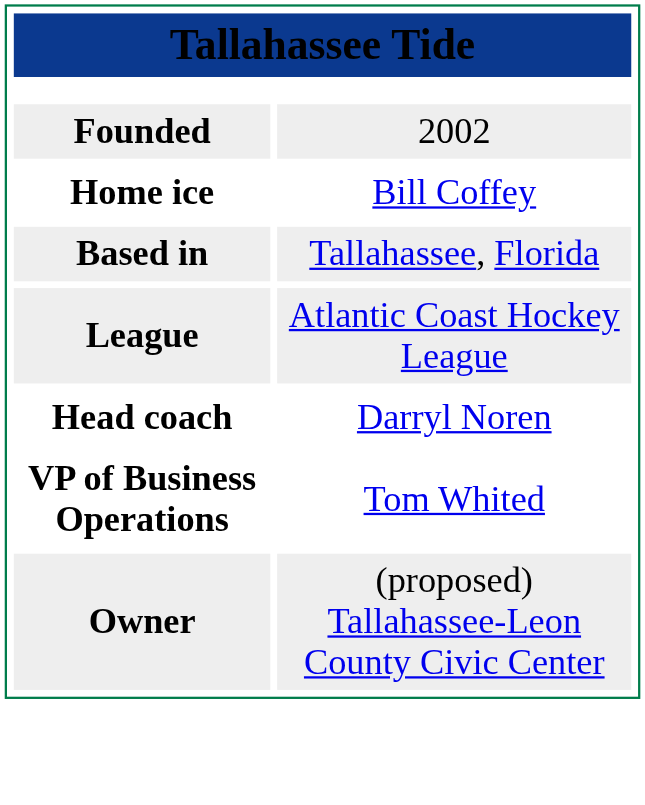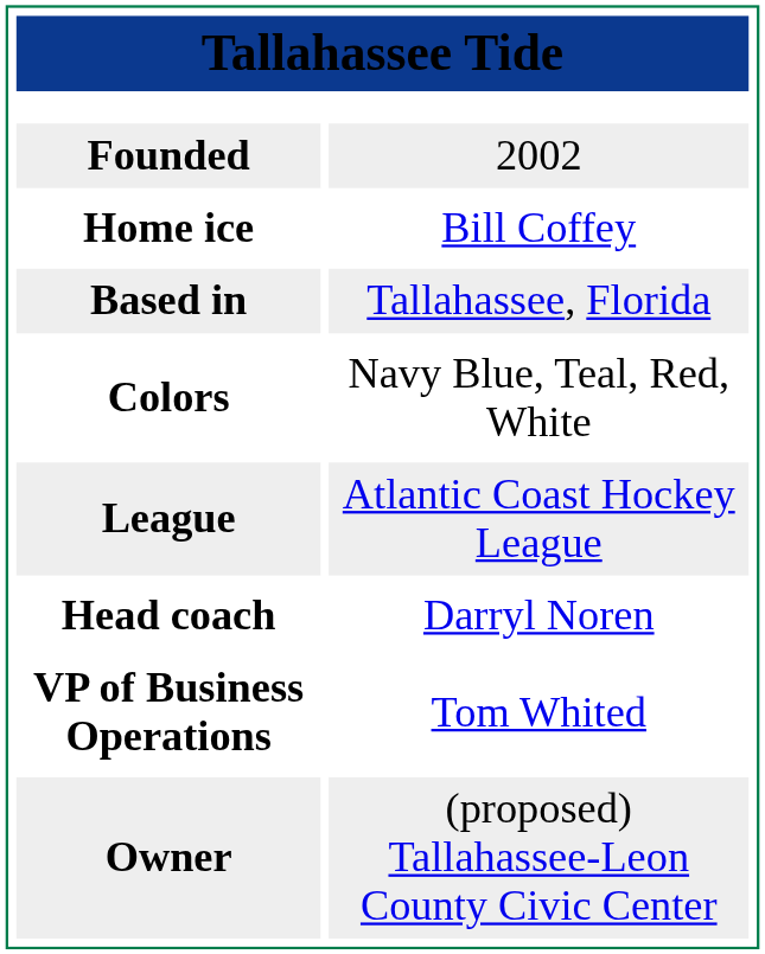+ row: Colors | Navy Blue, Teal, Red, White
